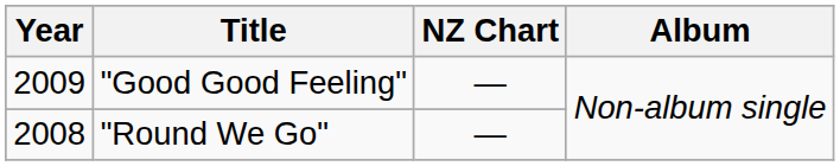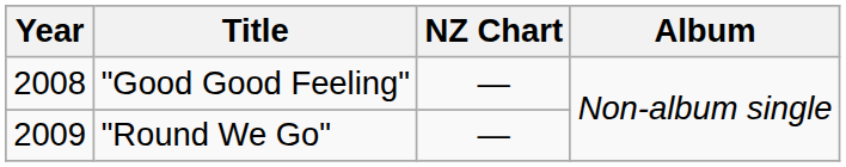"Good Good Feeling" | Year: 2009 -> 2008
"Round We Go" | Year: 2008 -> 2009
